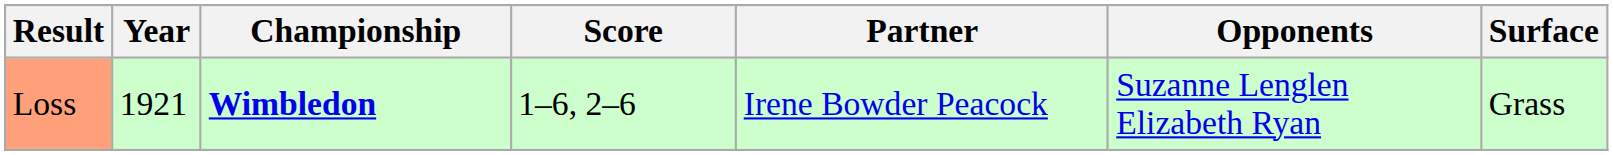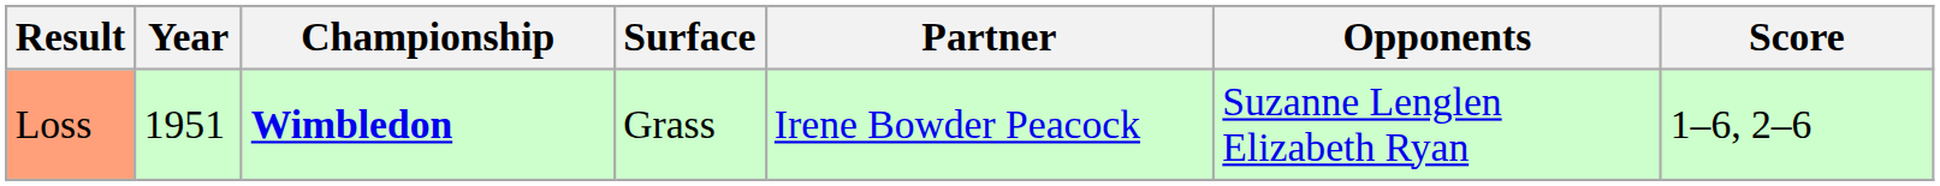columns swapped: Surface <-> Score
Loss | Year: 1921 -> 1951
